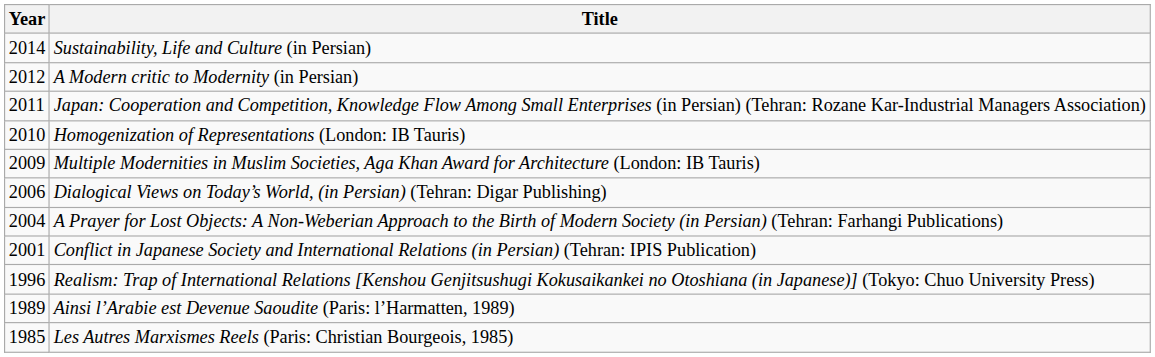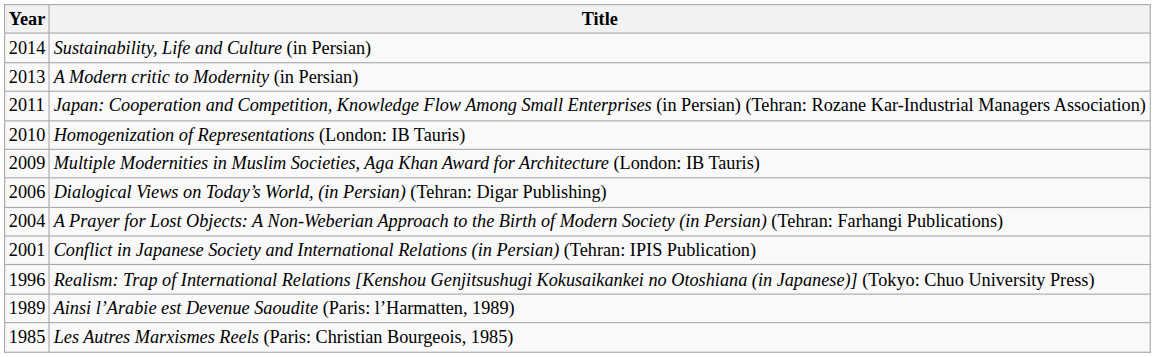A Modern critic to Modernity (in Persian) | Year: 2012 -> 2013
